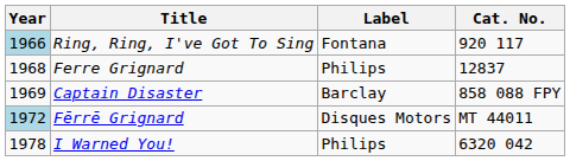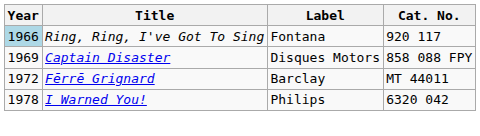- row: 1968 | Ferre Grignard | Philips | 12837
Captain Disaster | Label: Barclay -> Disques Motors
Fērrē Grignard | Year: lightblue background -> no background
Fērrē Grignard | Label: Disques Motors -> Barclay
